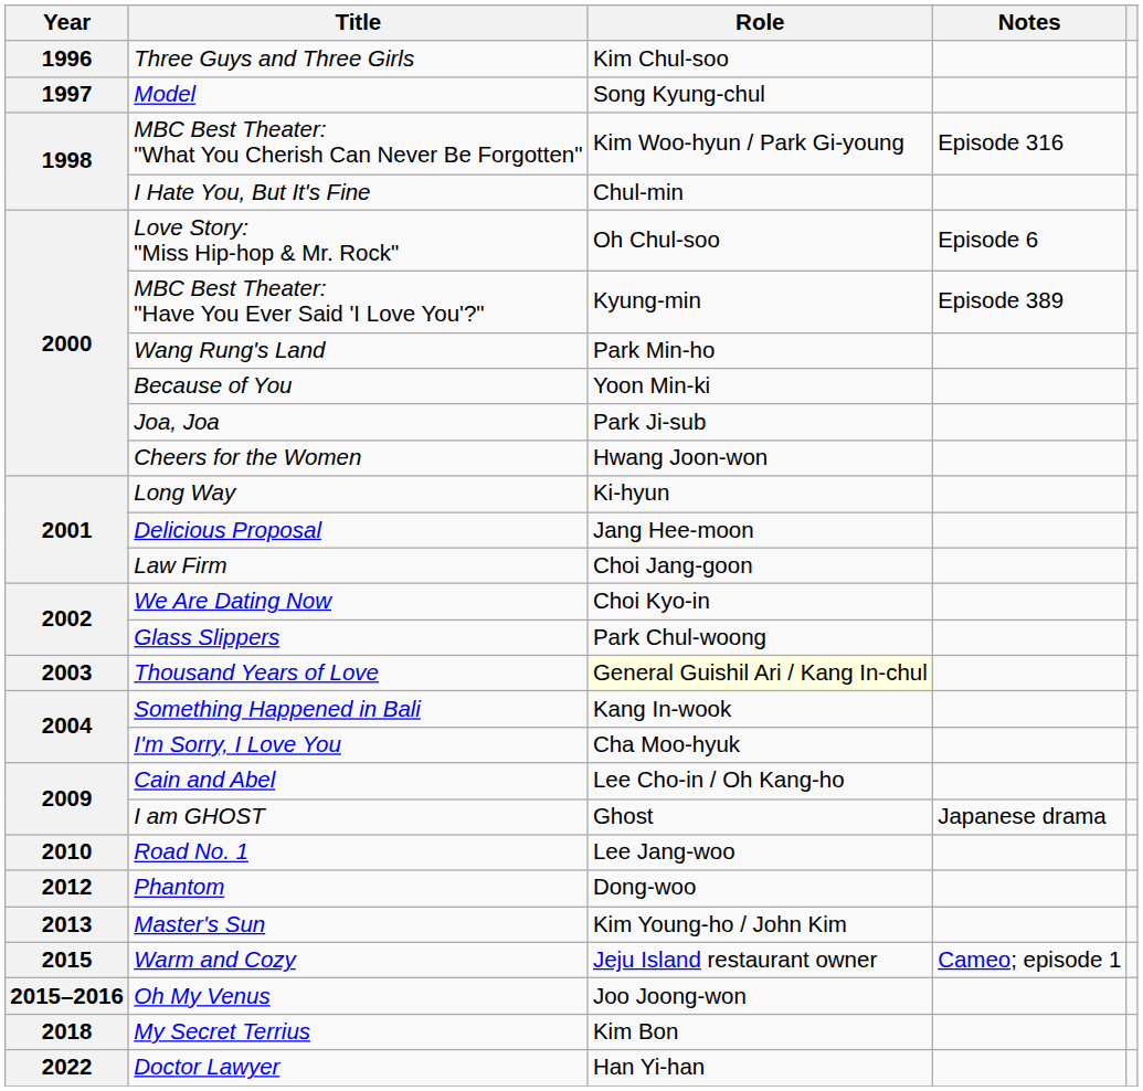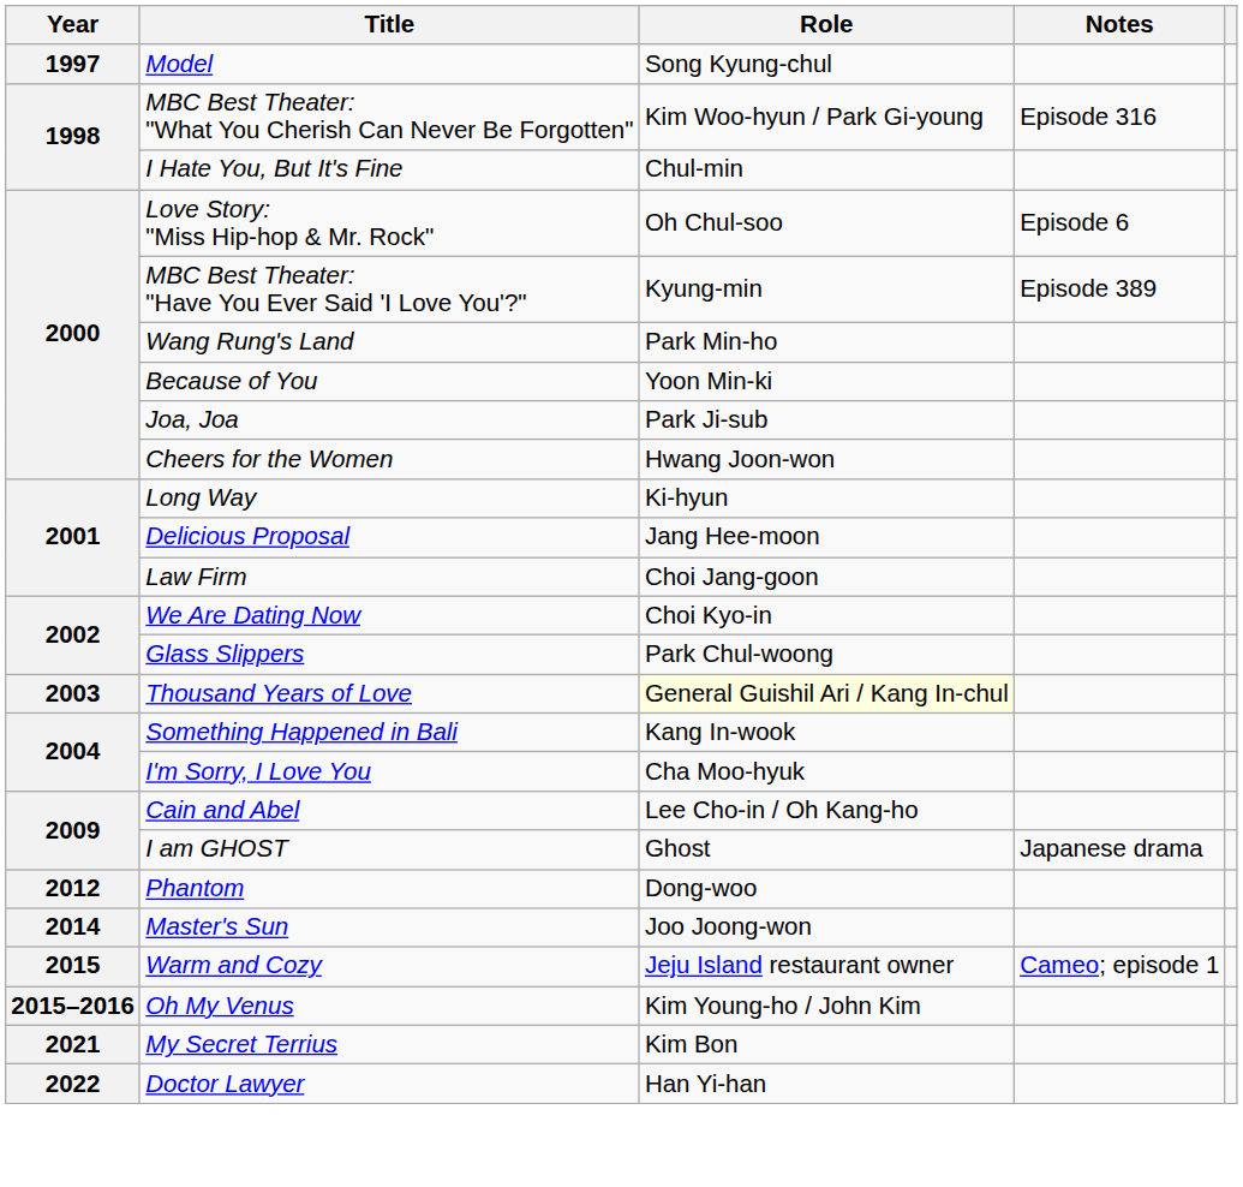- row: 1996 | Three Guys and Three Girls | Kim Chul-soo
- row: 2010 | Road No. 1 | Lee Jang-woo
Master's Sun | Year: 2013 -> 2014
Master's Sun | Role: Kim Young-ho / John Kim -> Joo Joong-won
Oh My Venus | Role: Joo Joong-won -> Kim Young-ho / John Kim
My Secret Terrius | Year: 2018 -> 2021
